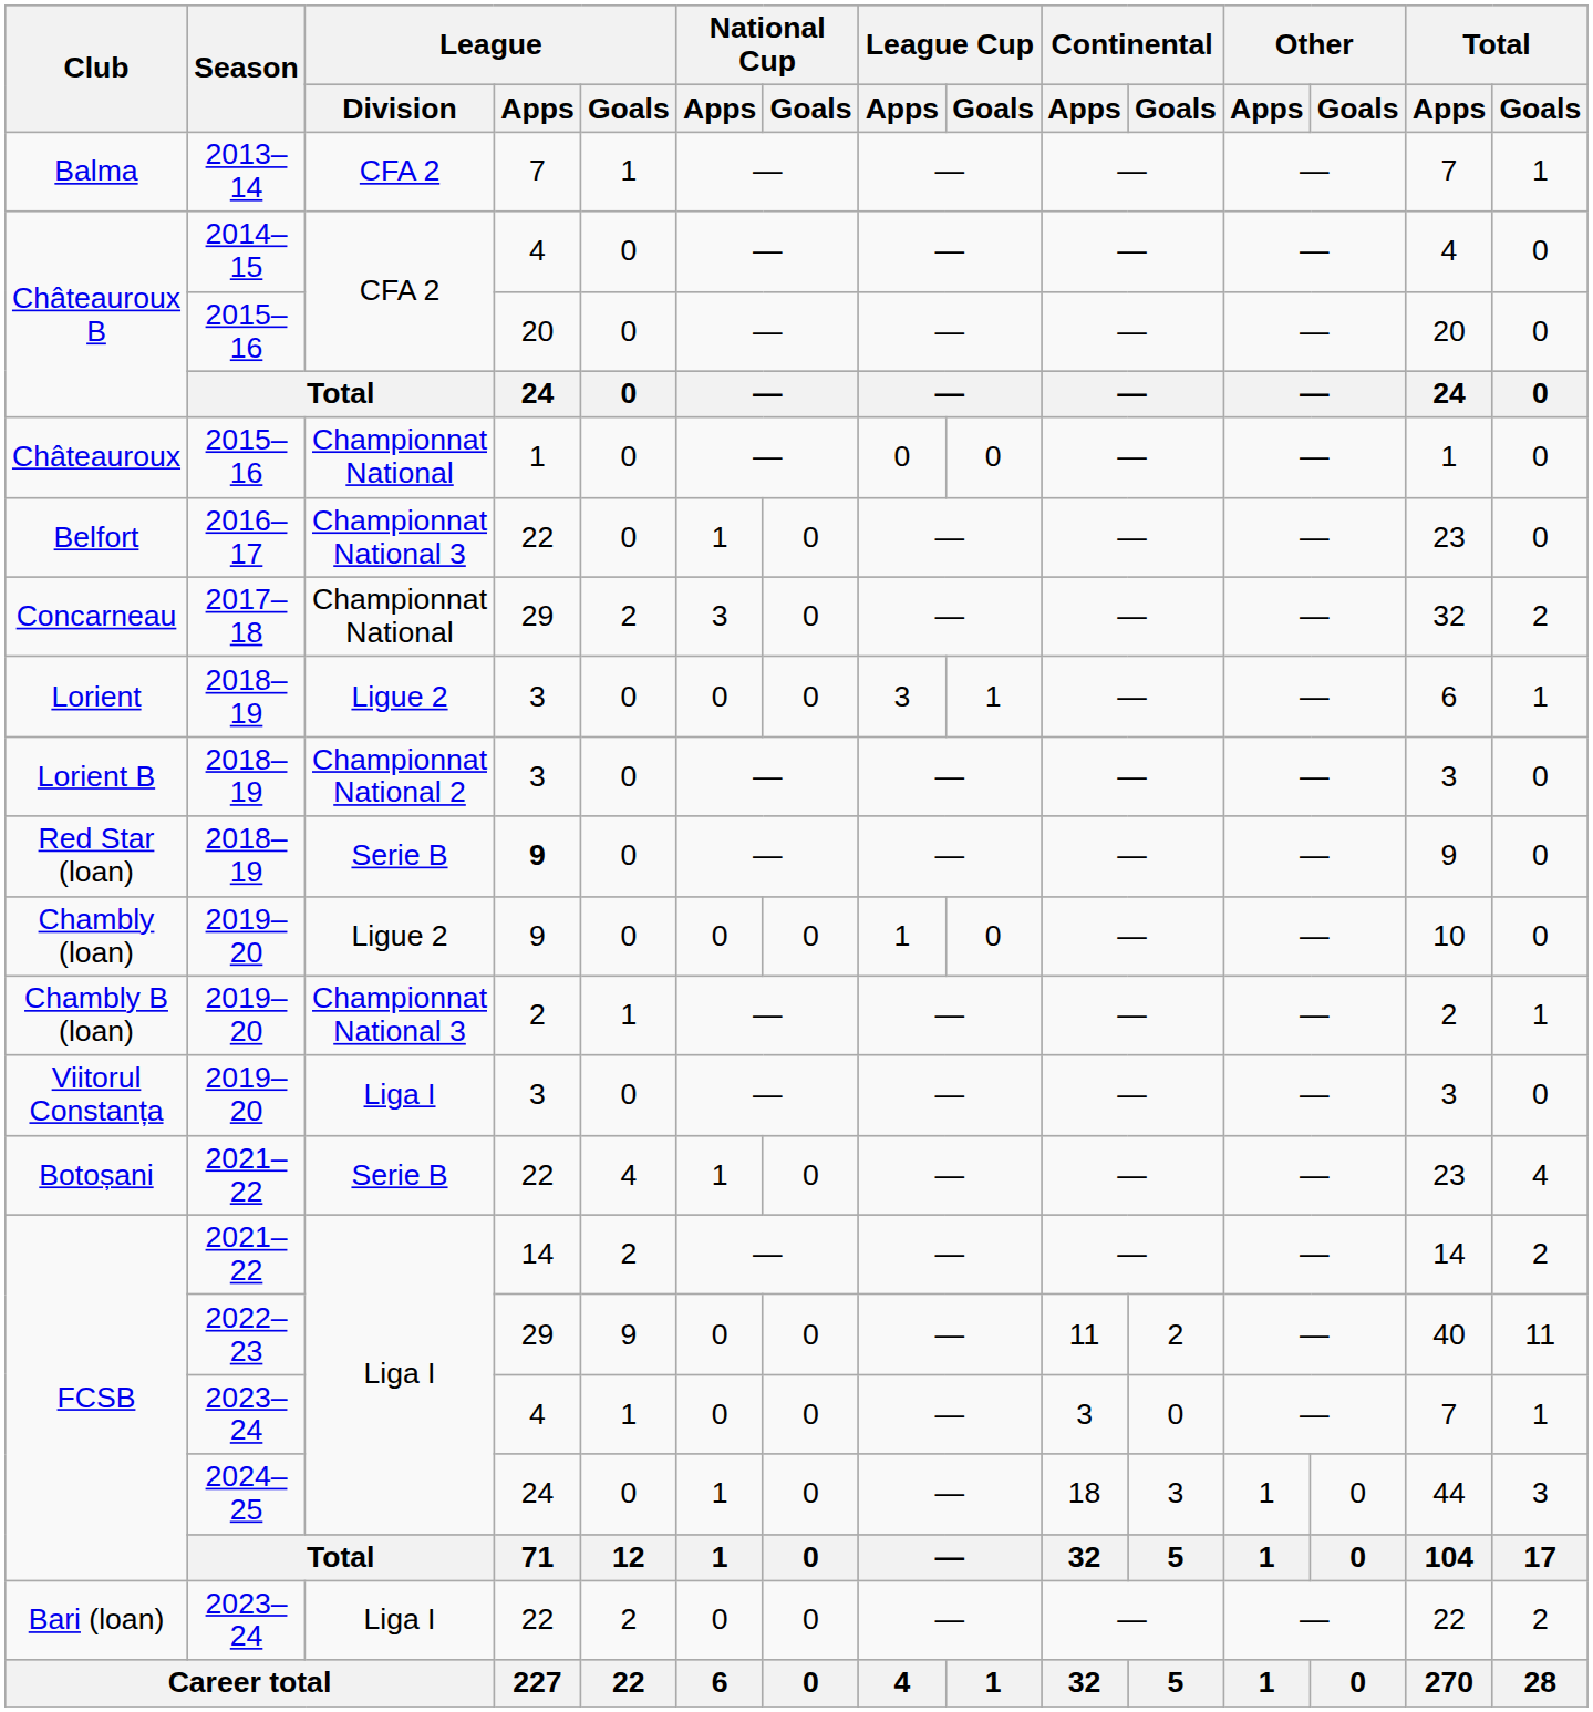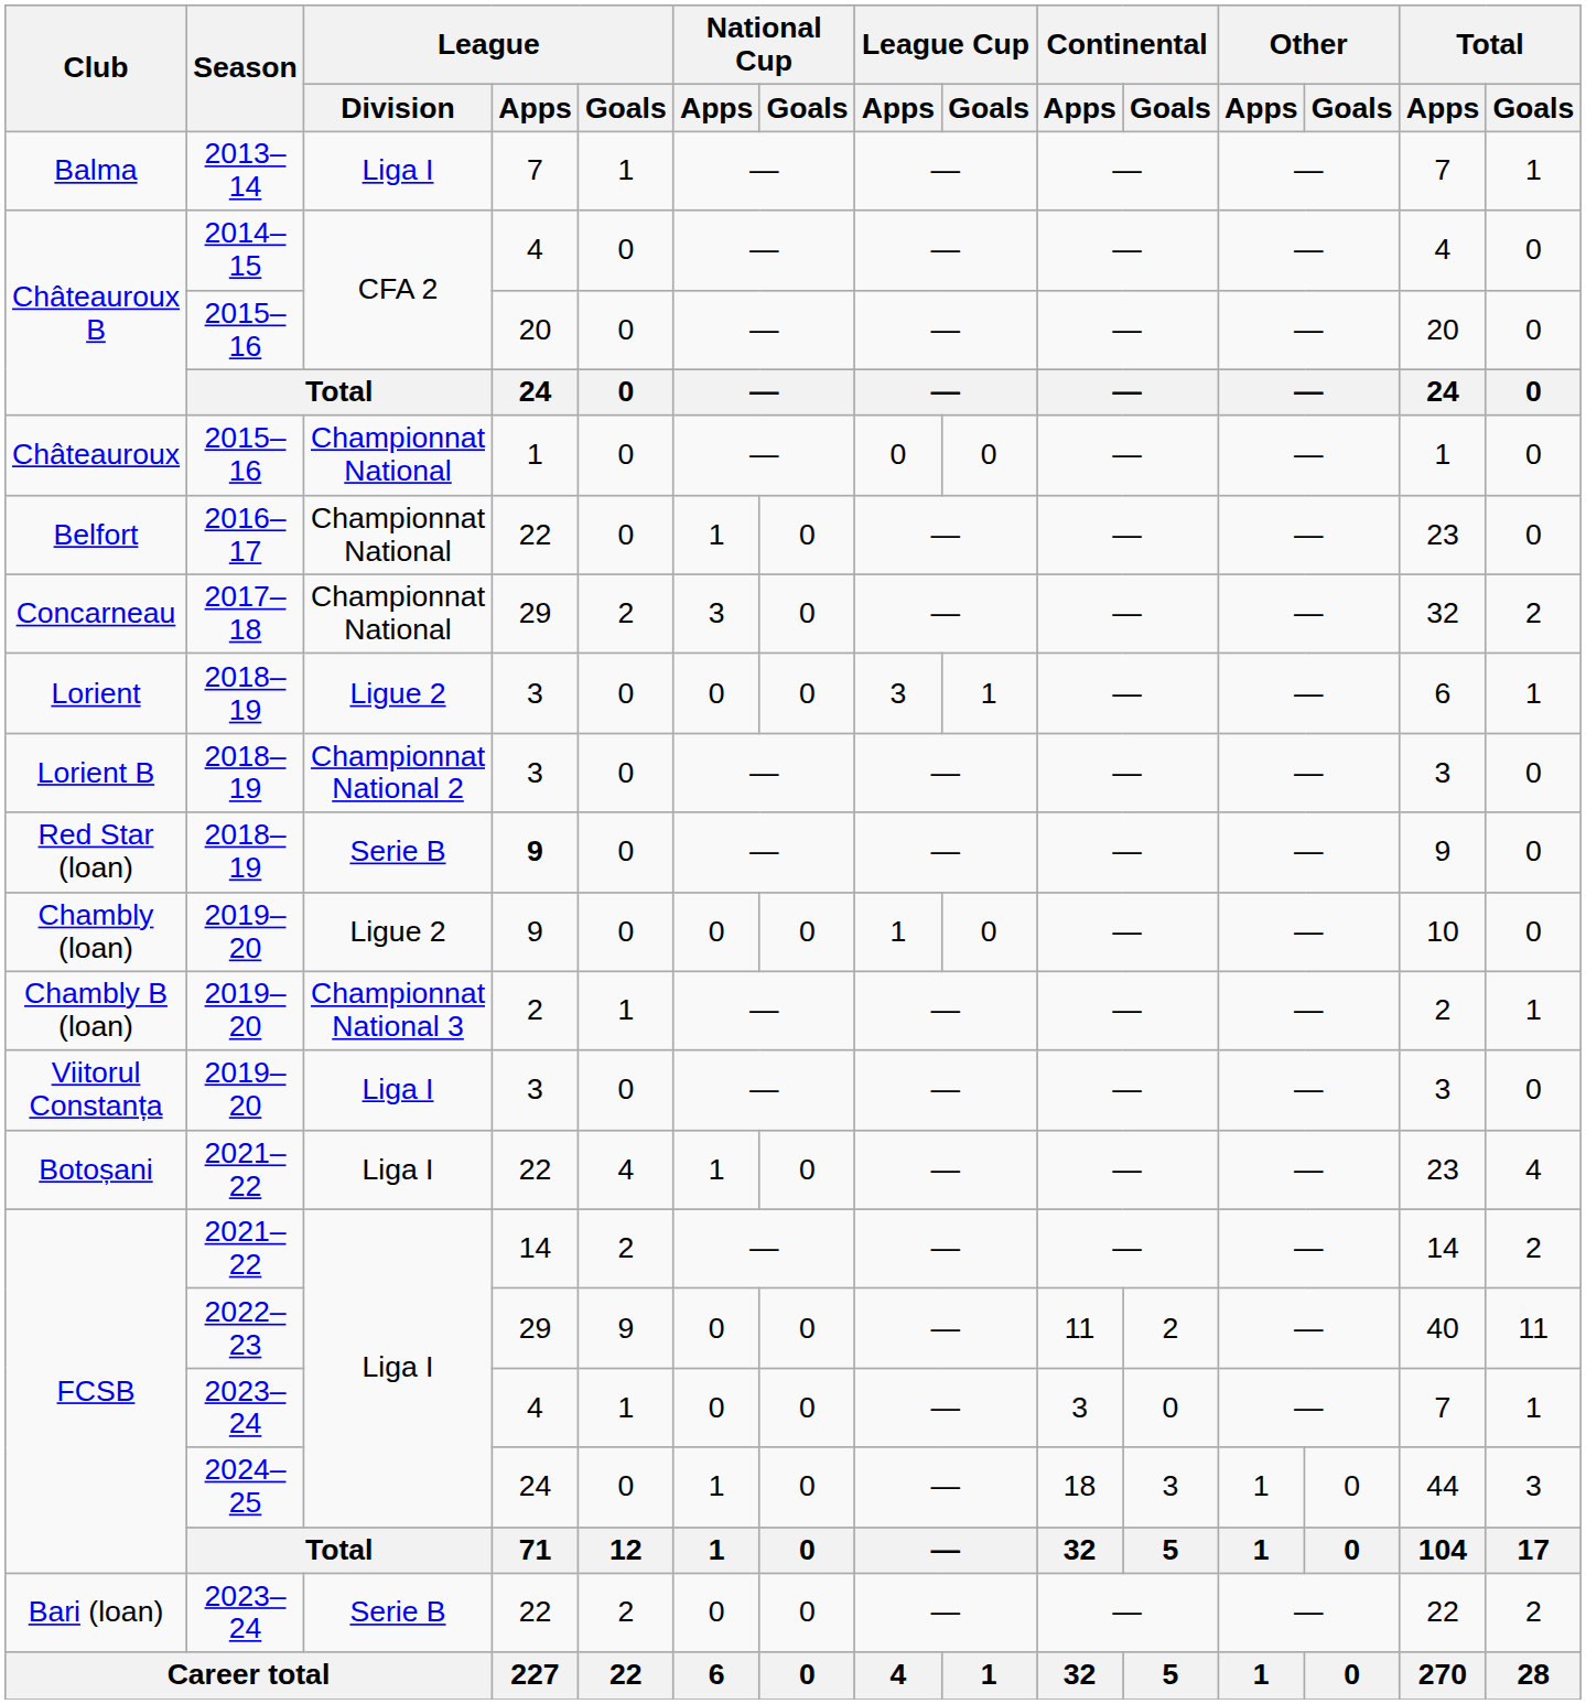Balma | League / Division: CFA 2 -> Liga I
Belfort | League / Division: Championnat National 3 -> Championnat National
Botoșani | League / Division: Serie B -> Liga I
Bari (loan) | League / Division: Liga I -> Serie B
